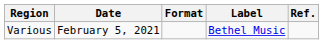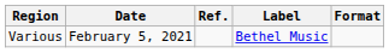columns swapped: Format <-> Ref.
